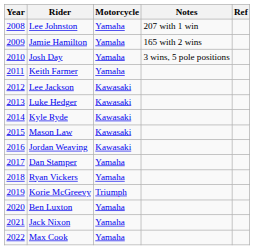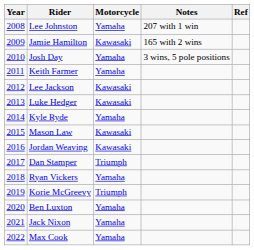Jamie Hamilton | Motorcycle: Yamaha -> Kawasaki
Kyle Ryde | Motorcycle: Kawasaki -> Yamaha
Dan Stamper | Motorcycle: Yamaha -> Triumph
